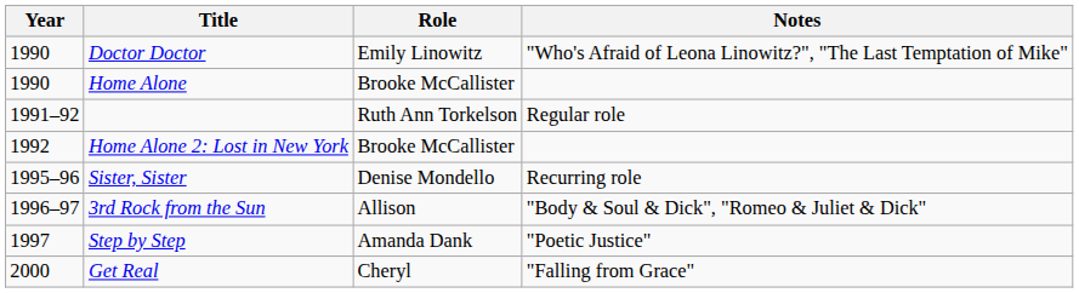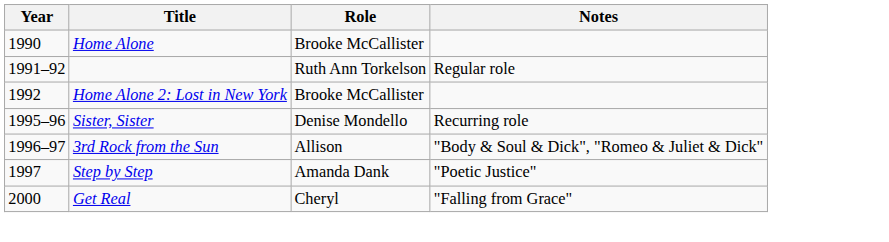- row: 1990 | Doctor Doctor | Emily Linowitz | "Who's Afraid of Leona Linowitz?", "The Last Temptation of Mike"
